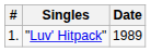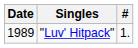columns swapped: # <-> Date
